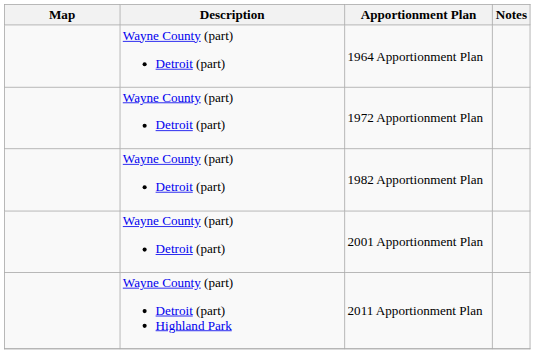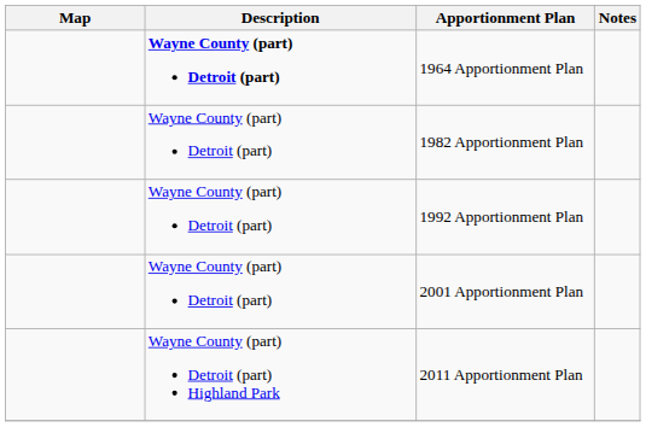1964 Apportionment Plan | Description: normal -> bold
- row: Wayne County (part) Detroit (part) | 1972 Apportionment Plan
+ row: Wayne County (part) Detroit (part) | 1992 Apportionment Plan
